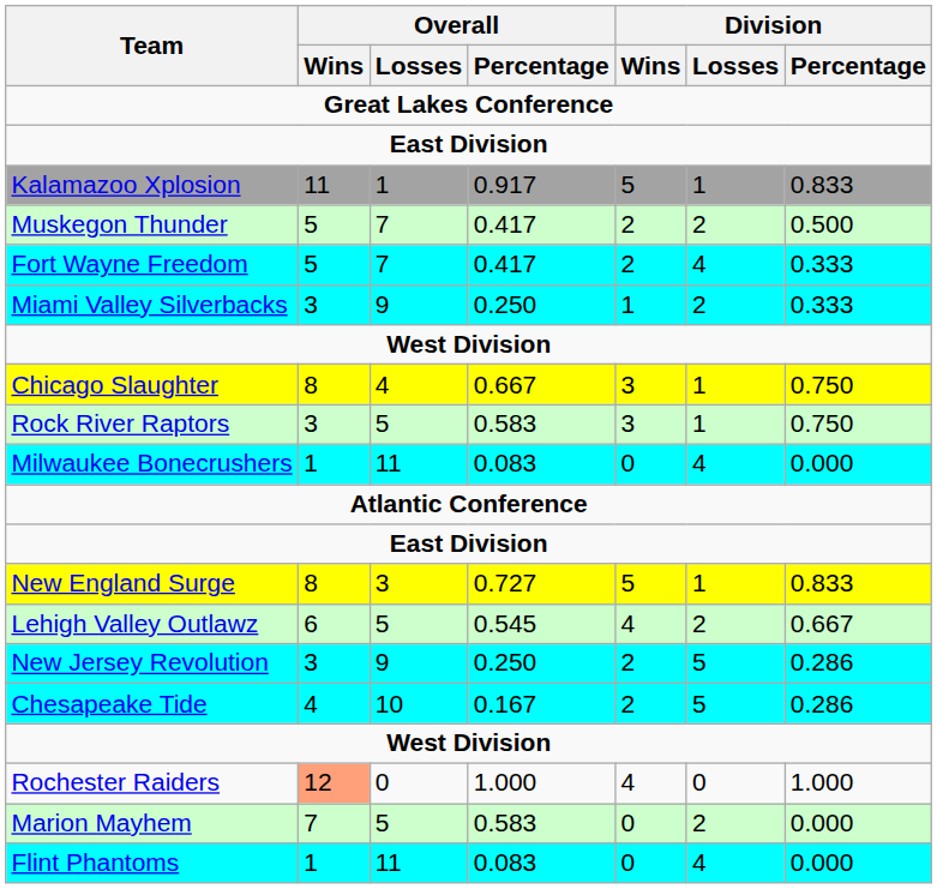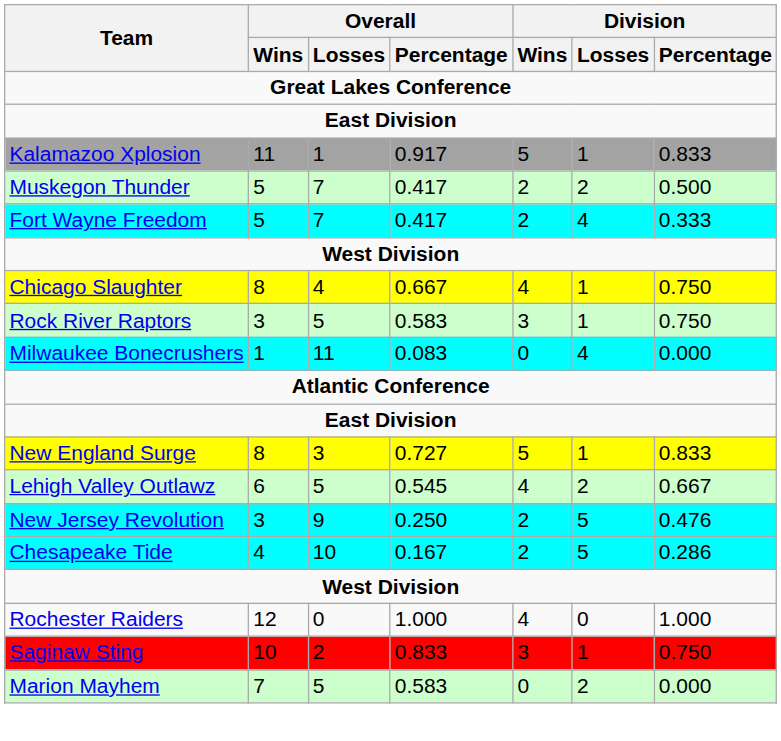- row: Miami Valley Silverbacks | 3 | 9 | 0.250 | 1 | 2 | 0.333
Chicago Slaughter | Division / Wins: 3 -> 4
New Jersey Revolution | Division / Percentage: 0.286 -> 0.476
Rochester Raiders | Overall / Wins: lightsalmon background -> no background
+ row: Saginaw Sting | 10 | 2 | 0.833 | 3 | 1 | 0.750
- row: Flint Phantoms | 1 | 11 | 0.083 | 0 | 4 | 0.000
